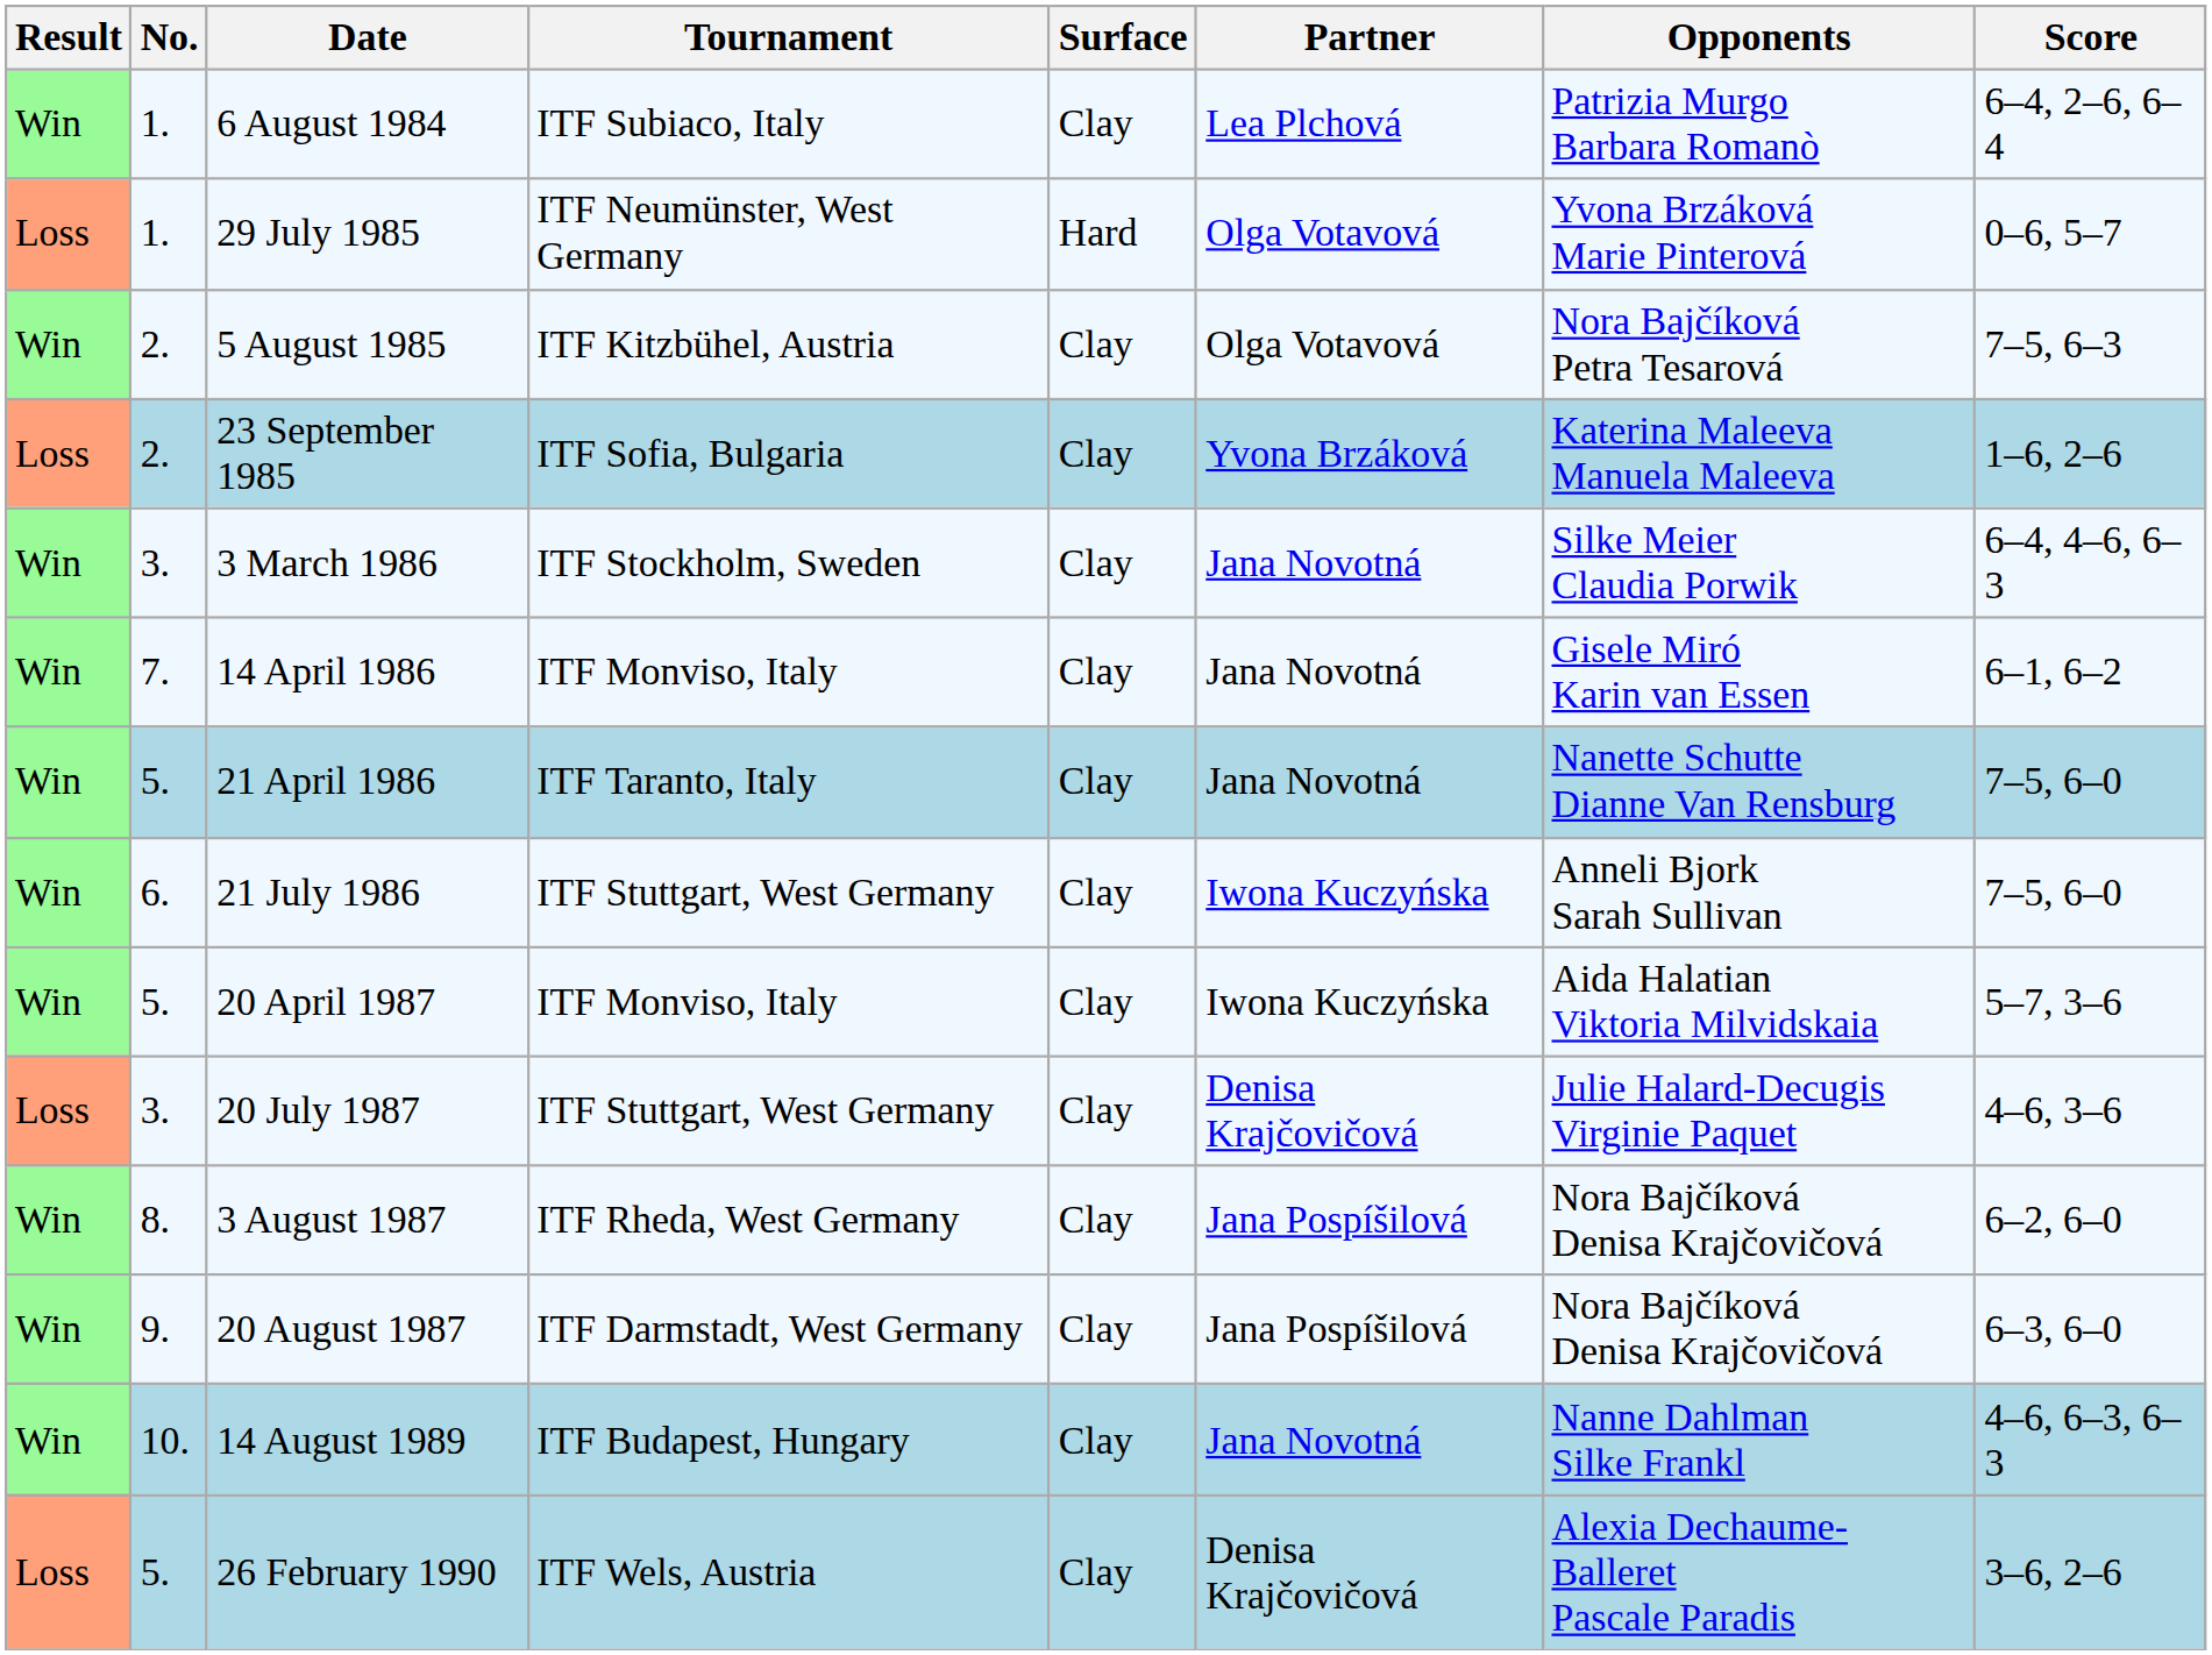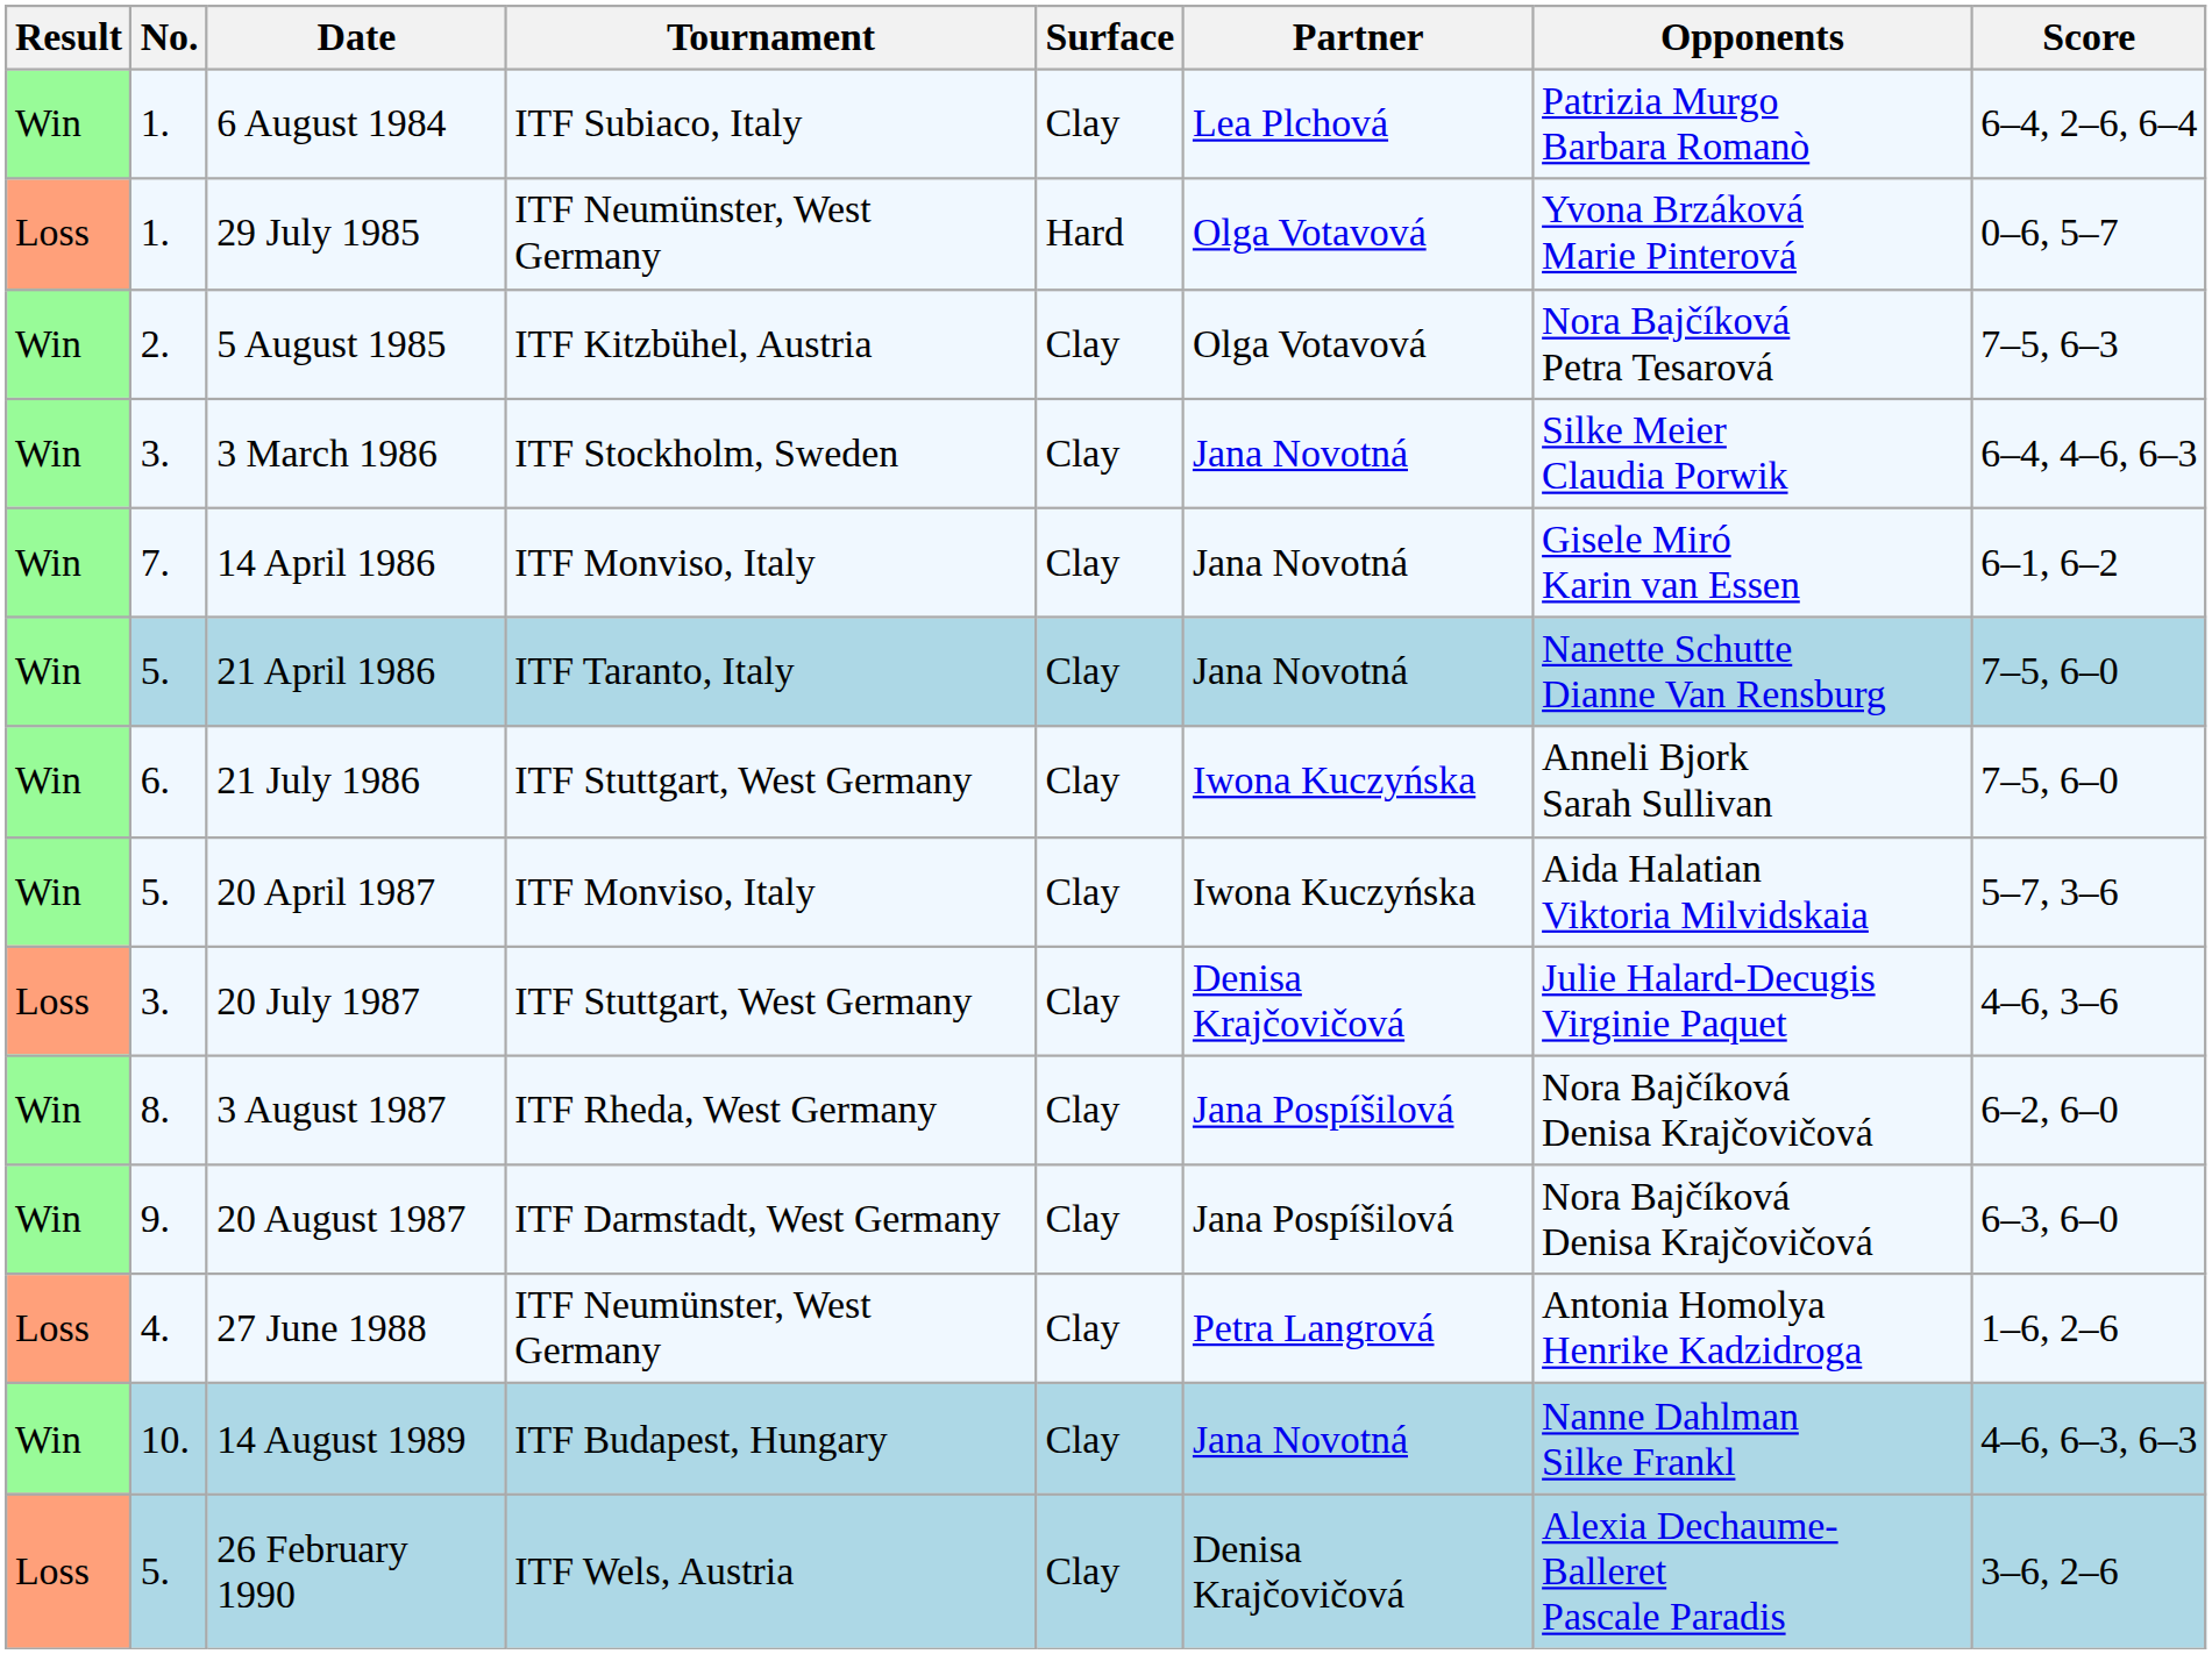- row: Loss | 2. | 23 September 1985 | ITF Sofia, Bulgaria | Clay | Yvona Brzáková | Katerina Maleeva Manuela Maleeva | 1–6, 2–6
+ row: Loss | 4. | 27 June 1988 | ITF Neumünster, West Germany | Clay | Petra Langrová | Antonia Homolya Henrike Kadzidroga | 1–6, 2–6
